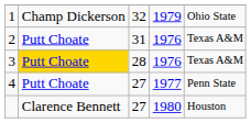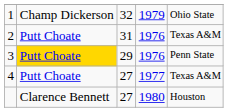3 | column 3: 28 -> 29
3 | column 5: Texas A&M -> Penn State
4 | column 5: Penn State -> Texas A&M
